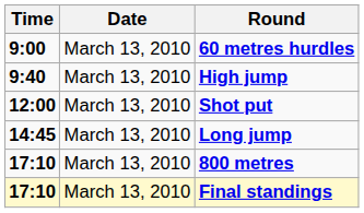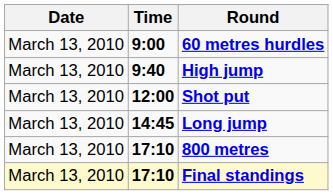columns swapped: Date <-> Time
